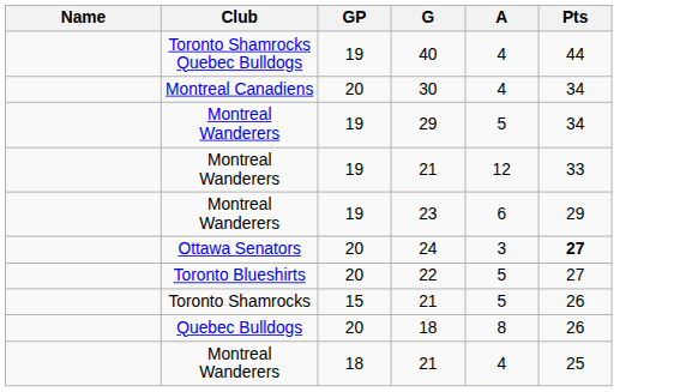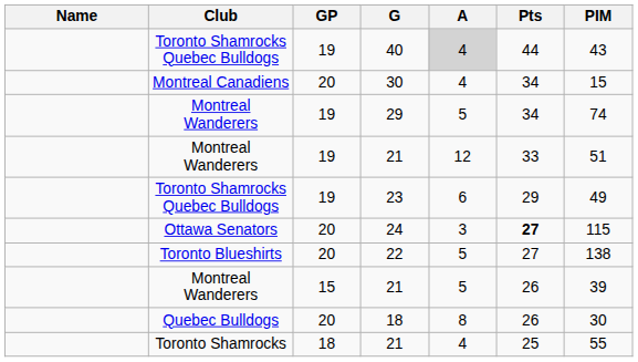+ column: PIM | 43 | 15 | 74 | 51 | 49 | 115 | 138 | 39 | 30 | 55
40 | A: no background -> lightgrey background
23 | Club: Montreal Wanderers -> Toronto Shamrocks Quebec Bulldogs
15 / 21 | Club: Toronto Shamrocks -> Montreal Wanderers
18 / 21 | Club: Montreal Wanderers -> Toronto Shamrocks
